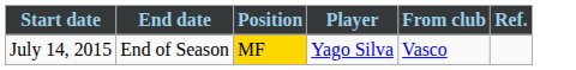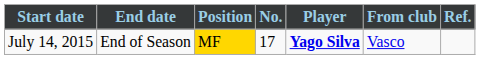+ column: No. | 17
July 14, 2015 | Player: normal -> bold
